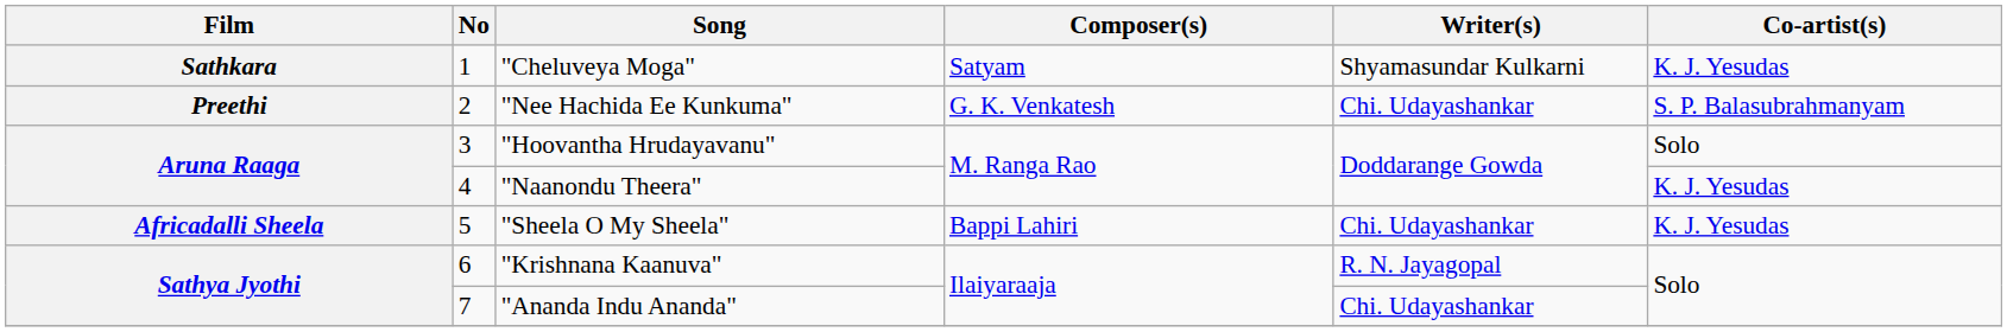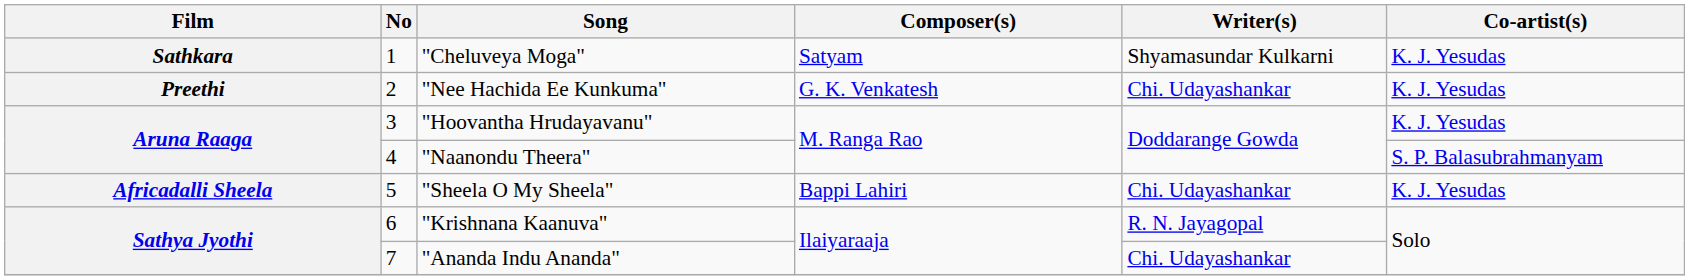"Nee Hachida Ee Kunkuma" | Co-artist(s): S. P. Balasubrahmanyam -> K. J. Yesudas
"Hoovantha Hrudayavanu" | Co-artist(s): Solo -> K. J. Yesudas
"Naanondu Theera" | Co-artist(s): K. J. Yesudas -> S. P. Balasubrahmanyam
